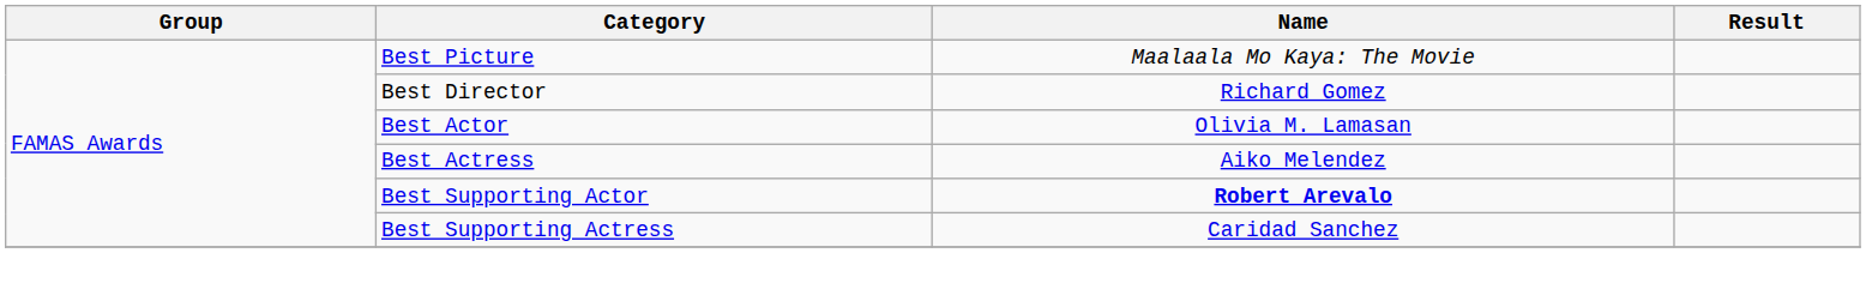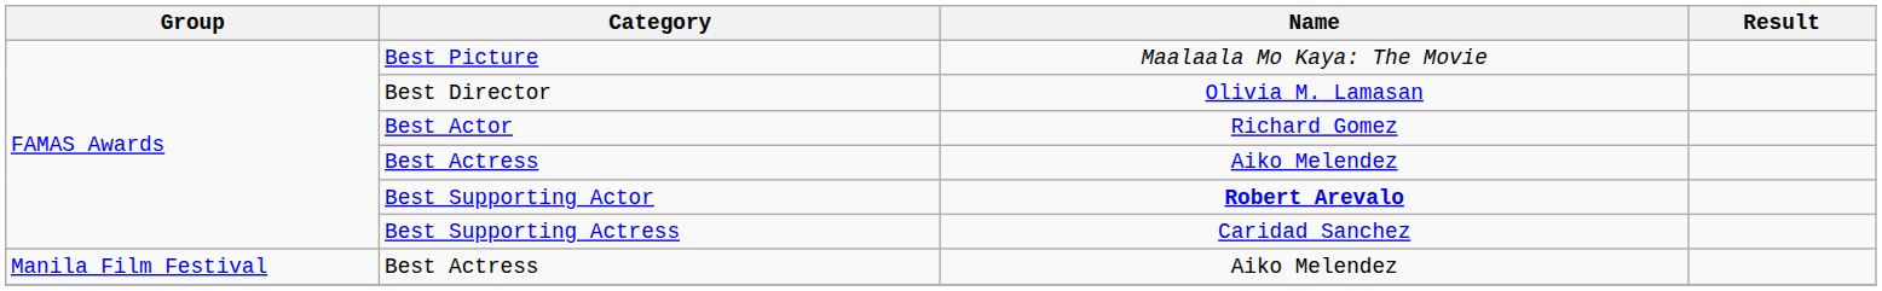Best Director | Name: Richard Gomez -> Olivia M. Lamasan
Best Actor | Name: Olivia M. Lamasan -> Richard Gomez
+ row: Manila Film Festival | Best Actress | Aiko Melendez
